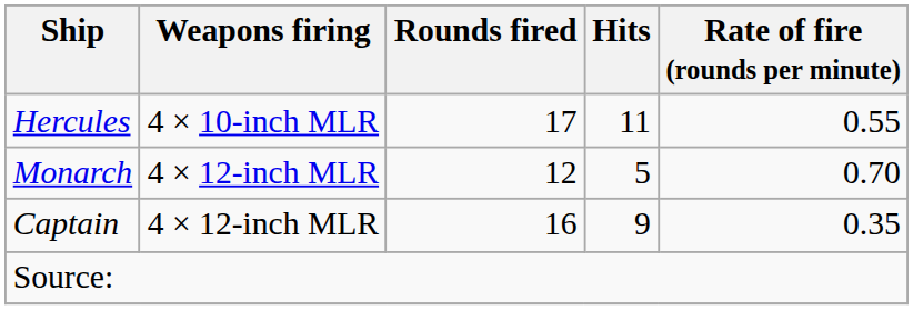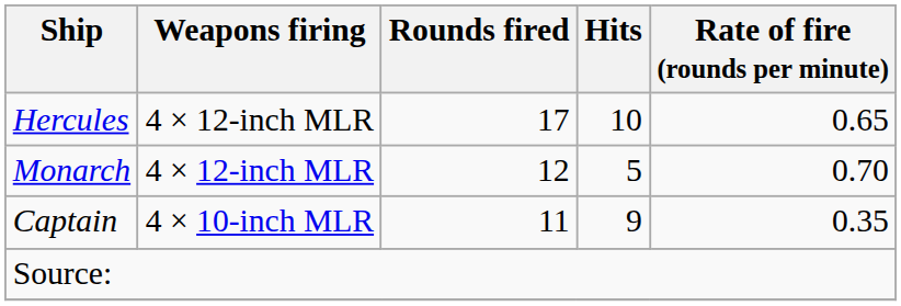Hercules | Weapons firing: 4 × 10-inch MLR -> 4 × 12-inch MLR
Hercules | Hits: 11 -> 10
Hercules | Rate of fire (rounds per minute): 0.55 -> 0.65
Captain | Weapons firing: 4 × 12-inch MLR -> 4 × 10-inch MLR
Captain | Rounds fired: 16 -> 11
